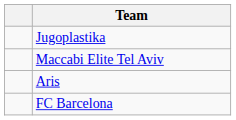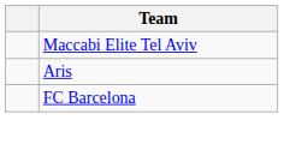- row: Jugoplastika
